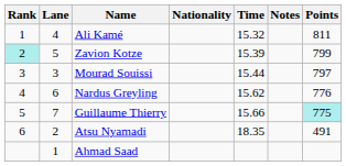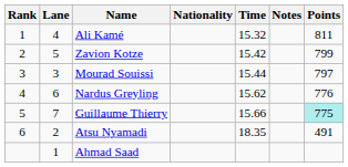Zavion Kotze | Rank: paleturquoise background -> no background
Zavion Kotze | Time: 15.39 -> 15.42
